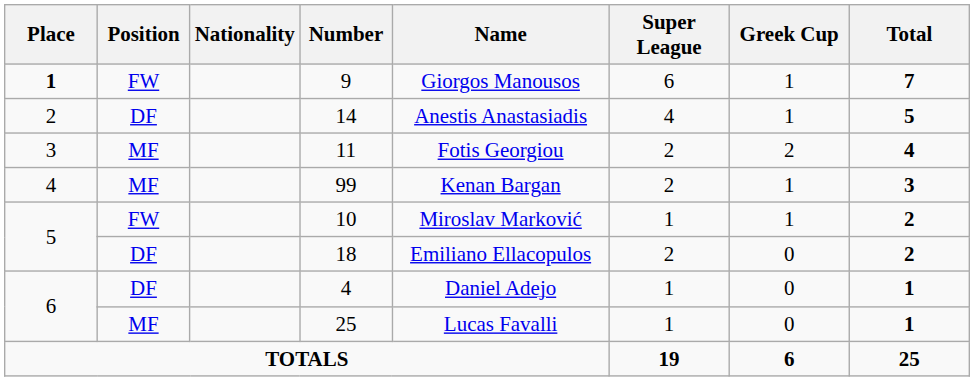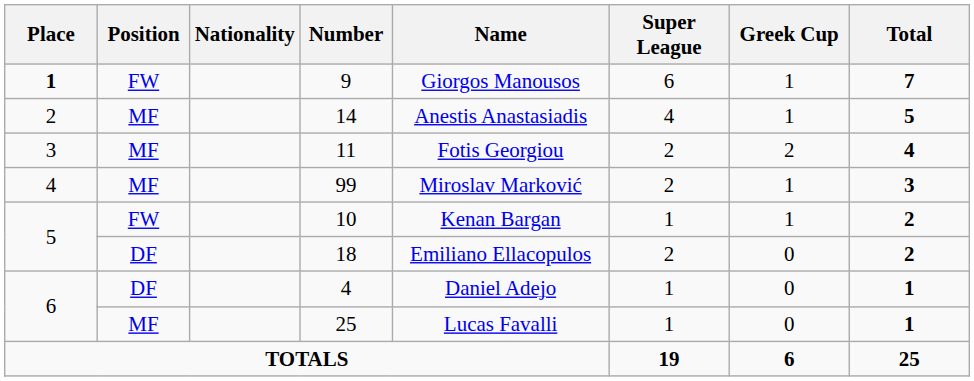14 | Position: DF -> MF
99 | Name: Kenan Bargan -> Miroslav Marković
10 | Name: Miroslav Marković -> Kenan Bargan
